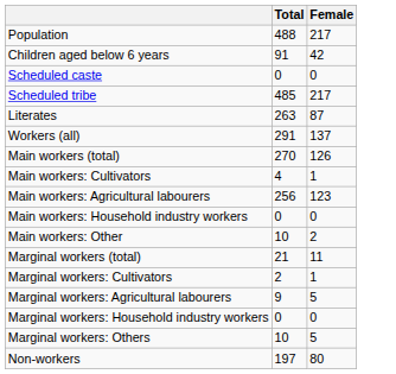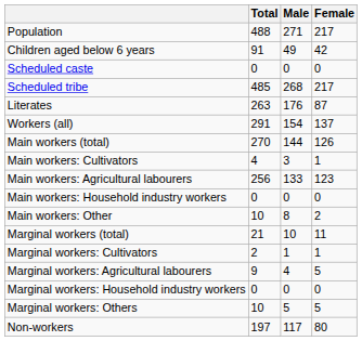+ column: Male | 271 | 49 | 0 | 268 | 176 | 154 | 144 | 3 | 133 | 0 | 8 | 10 | 1 | 4 | 0 | 5 | 117
